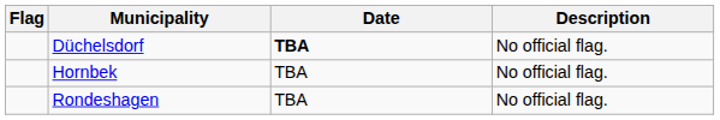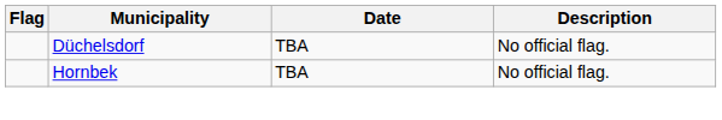Düchelsdorf | Date: bold -> normal
- row: Rondeshagen | TBA | No official flag.
